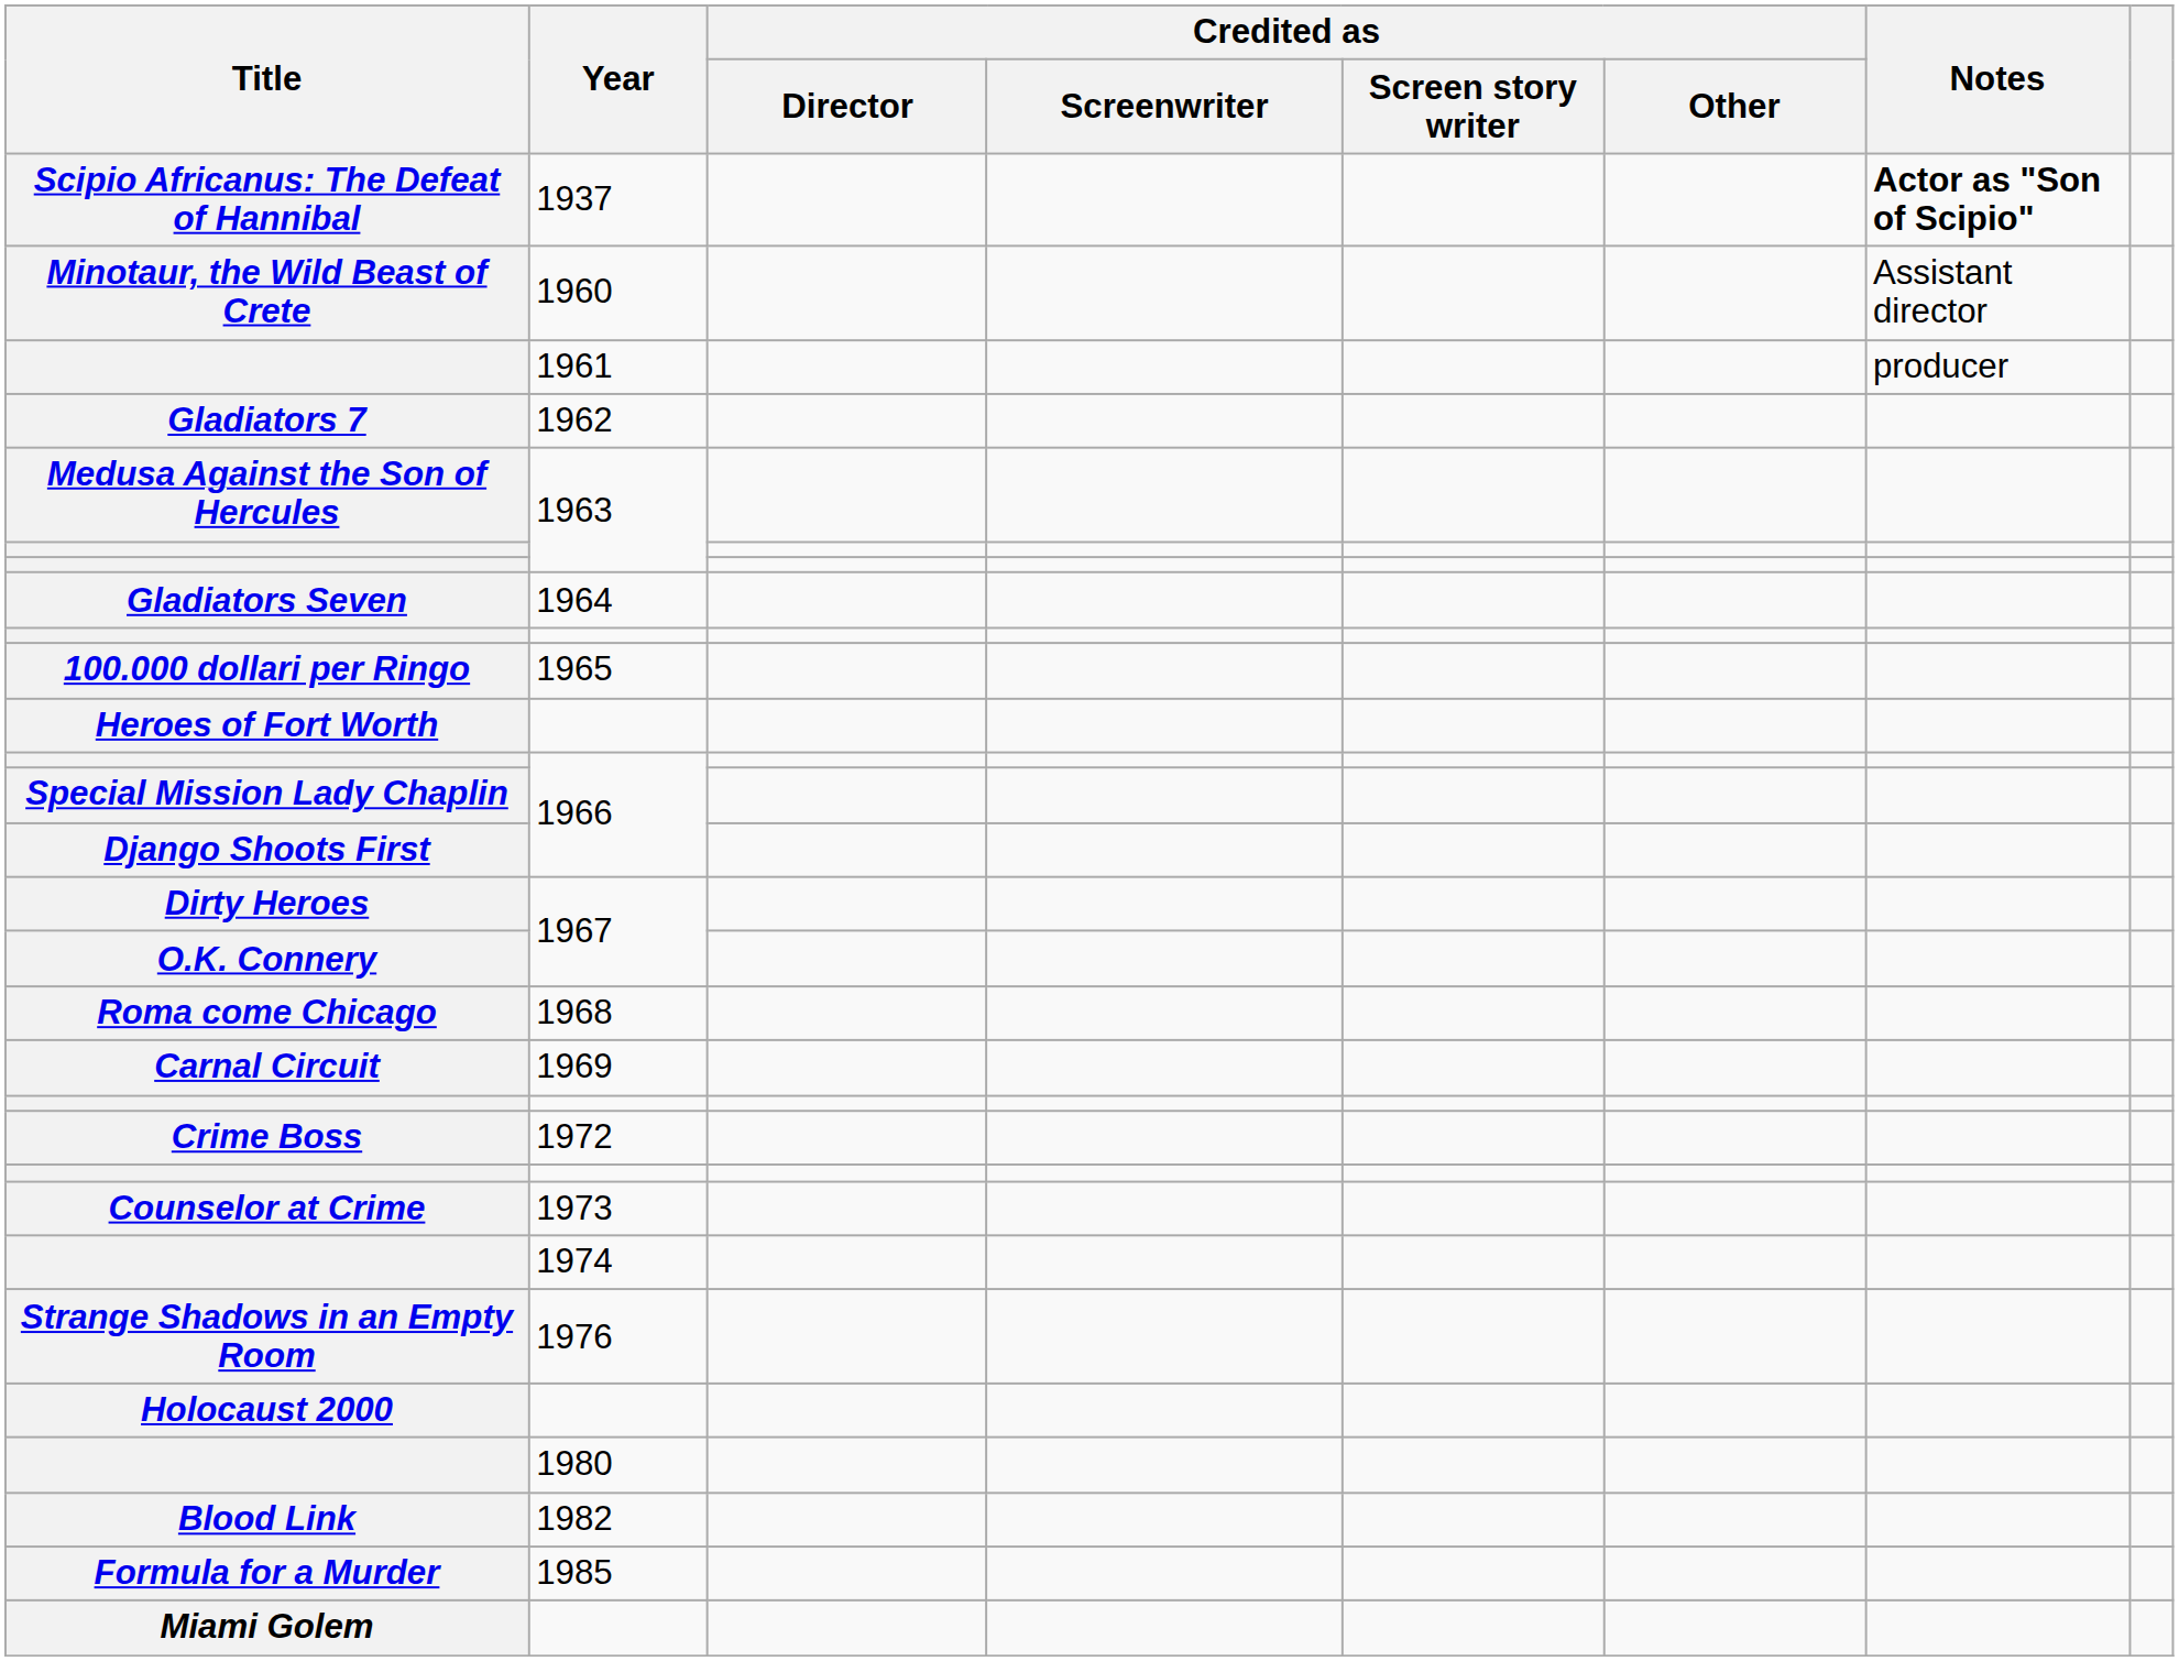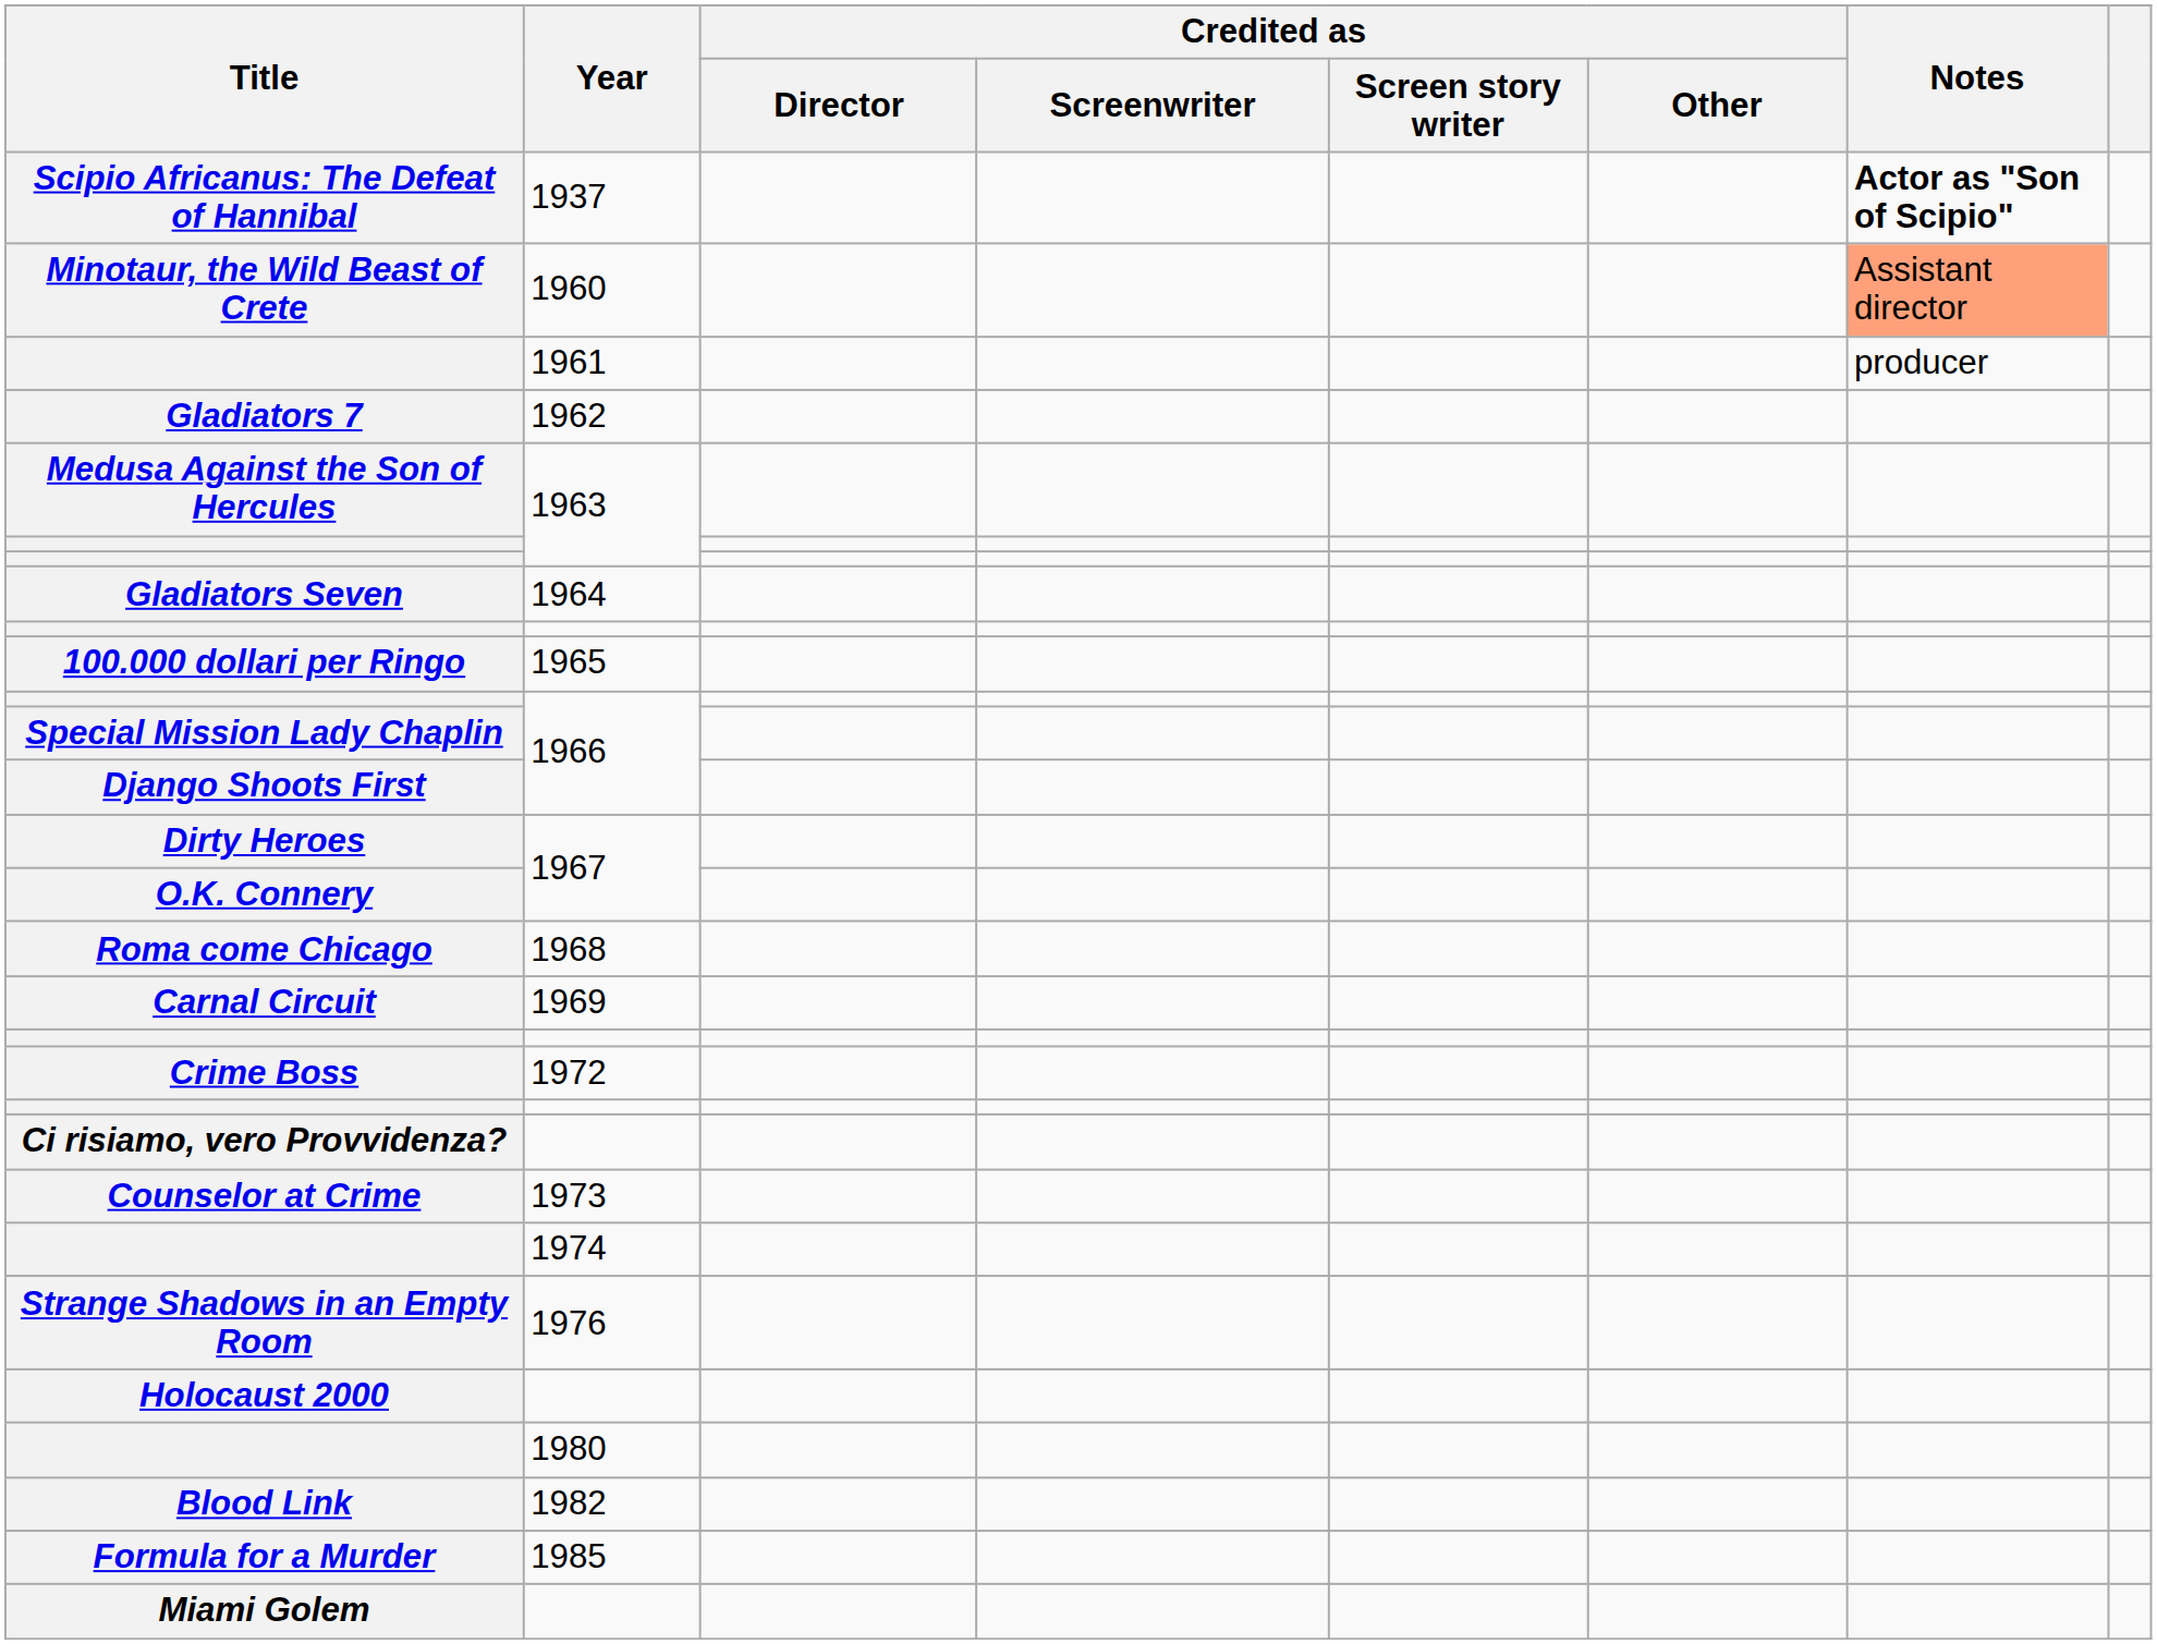Minotaur, the Wild Beast of Crete | Notes: no background -> lightsalmon background
- row: Heroes of Fort Worth
+ row: Ci risiamo, vero Provvidenza?
